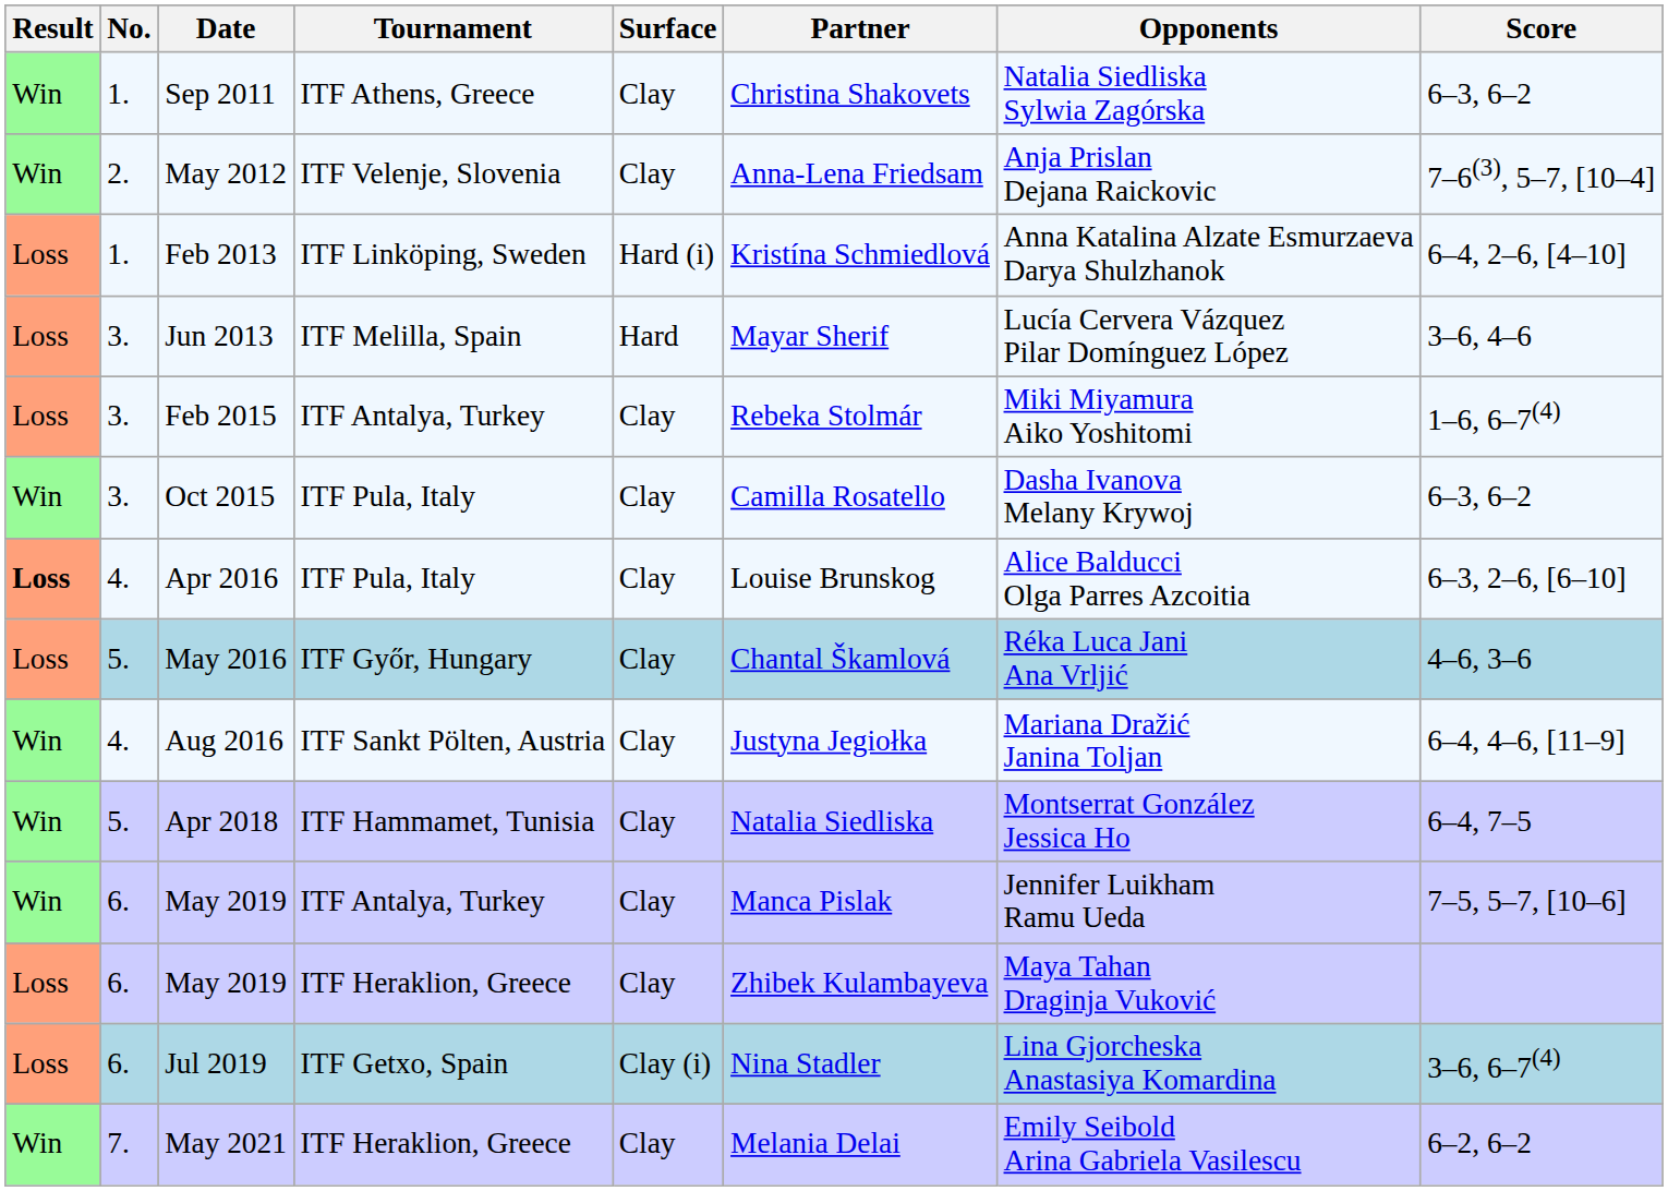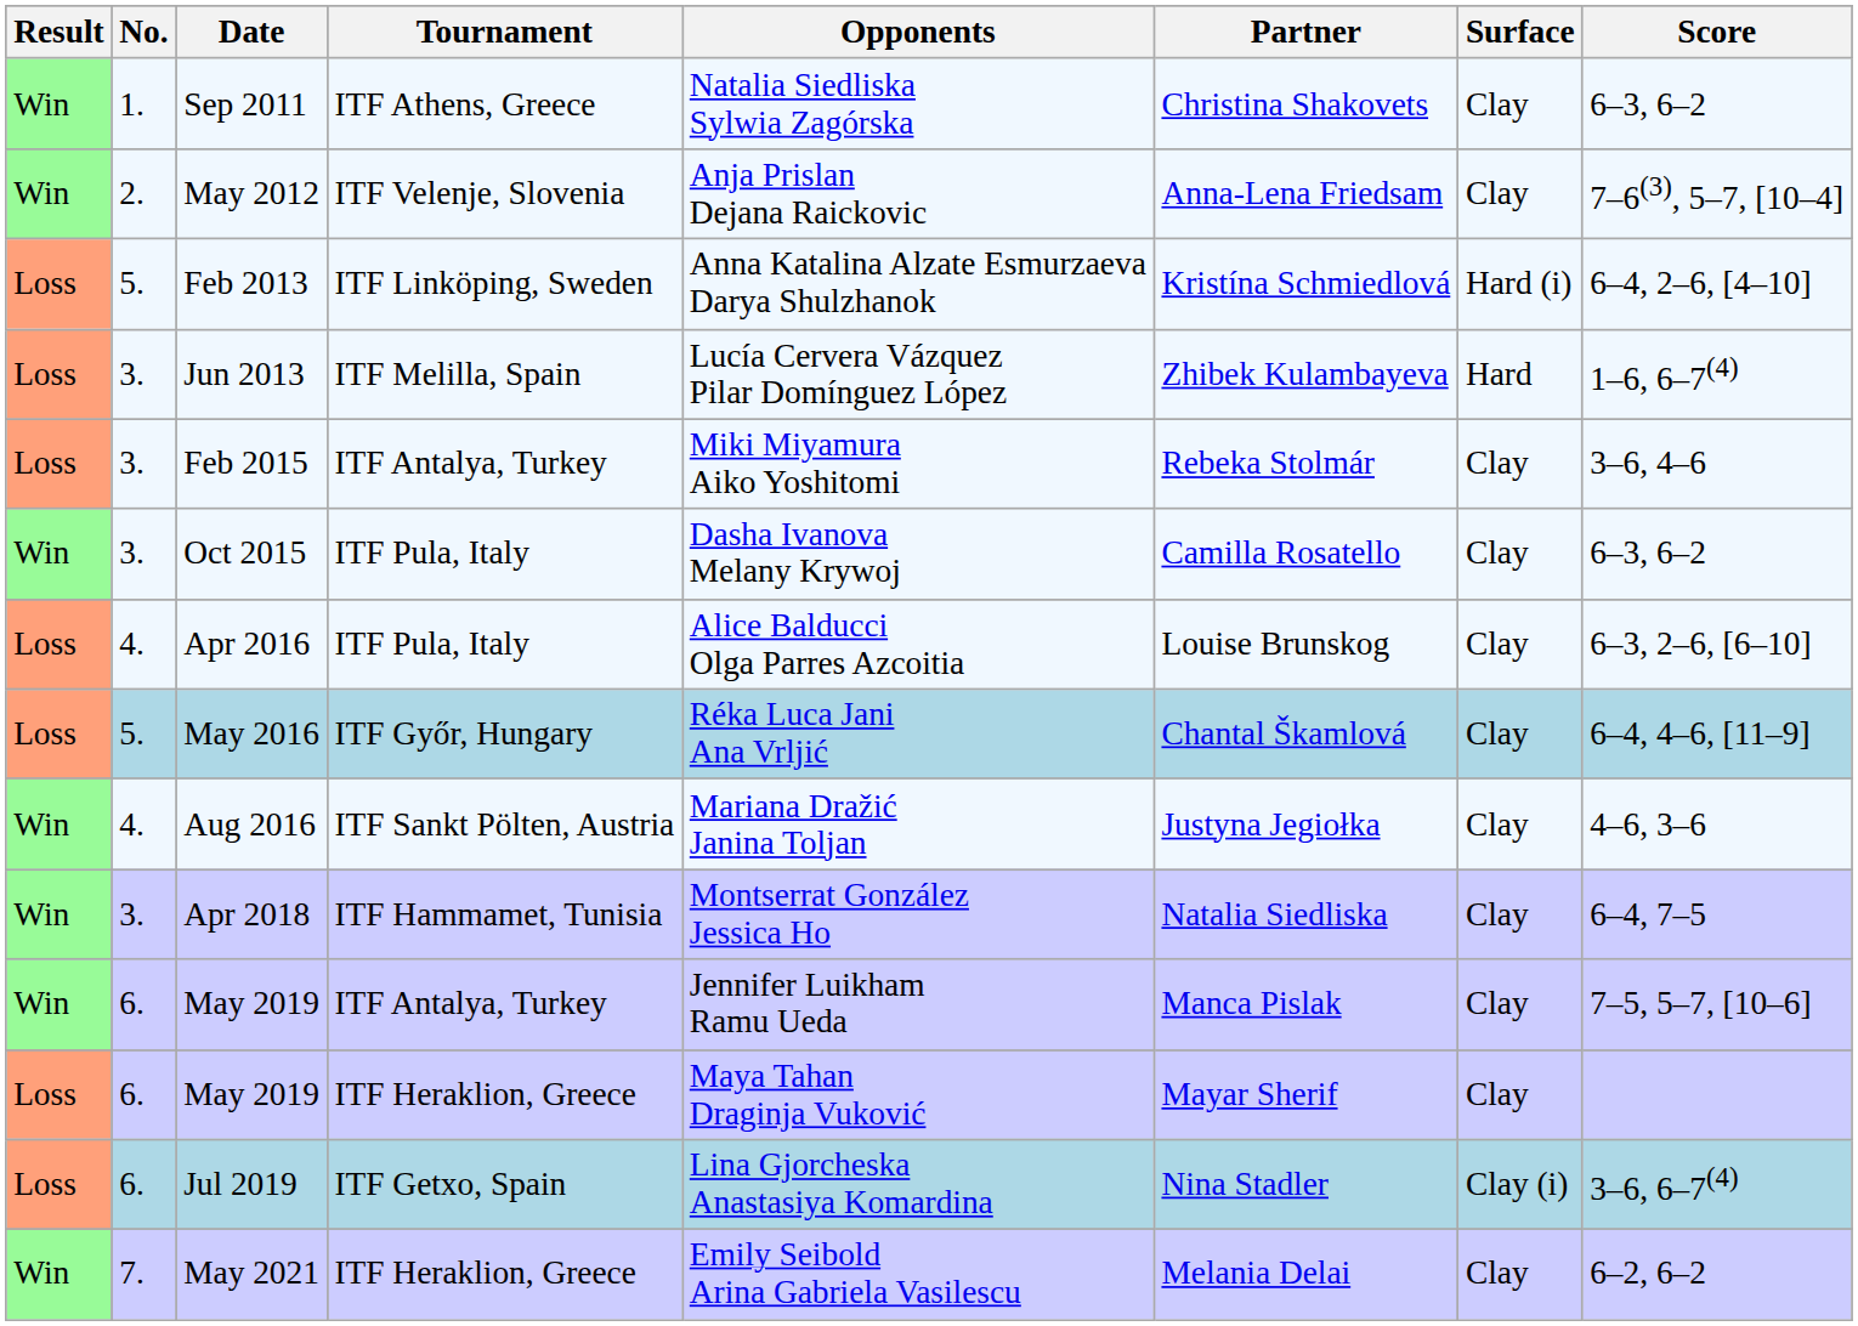columns swapped: Surface <-> Opponents
Feb 2013 | No.: 1. -> 5.
Jun 2013 | Partner: Mayar Sherif -> Zhibek Kulambayeva
Jun 2013 | Score: 3–6, 4–6 -> 1–6, 6–7(4)
Feb 2015 | Score: 1–6, 6–7(4) -> 3–6, 4–6
Apr 2016 | Result: bold -> normal
May 2016 | Score: 4–6, 3–6 -> 6–4, 4–6, [11–9]
Aug 2016 | Score: 6–4, 4–6, [11–9] -> 4–6, 3–6
Apr 2018 | No.: 5. -> 3.
May 2019 / ITF Heraklion, Greece | Partner: Zhibek Kulambayeva -> Mayar Sherif
